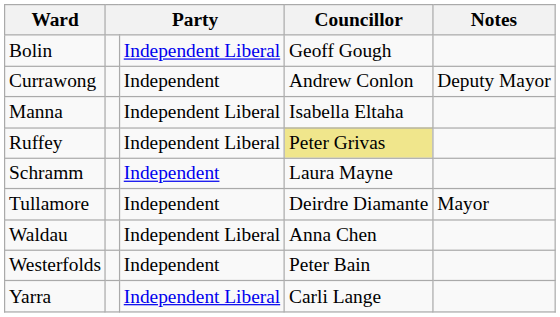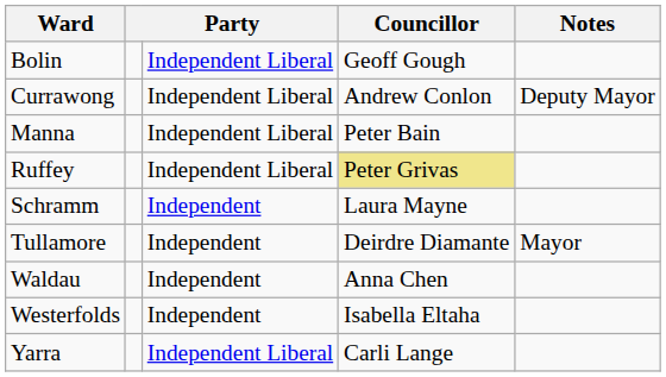Currawong | column 3: Independent -> Independent Liberal
Manna | Councillor: Isabella Eltaha -> Peter Bain
Waldau | column 3: Independent Liberal -> Independent
Westerfolds | Councillor: Peter Bain -> Isabella Eltaha
